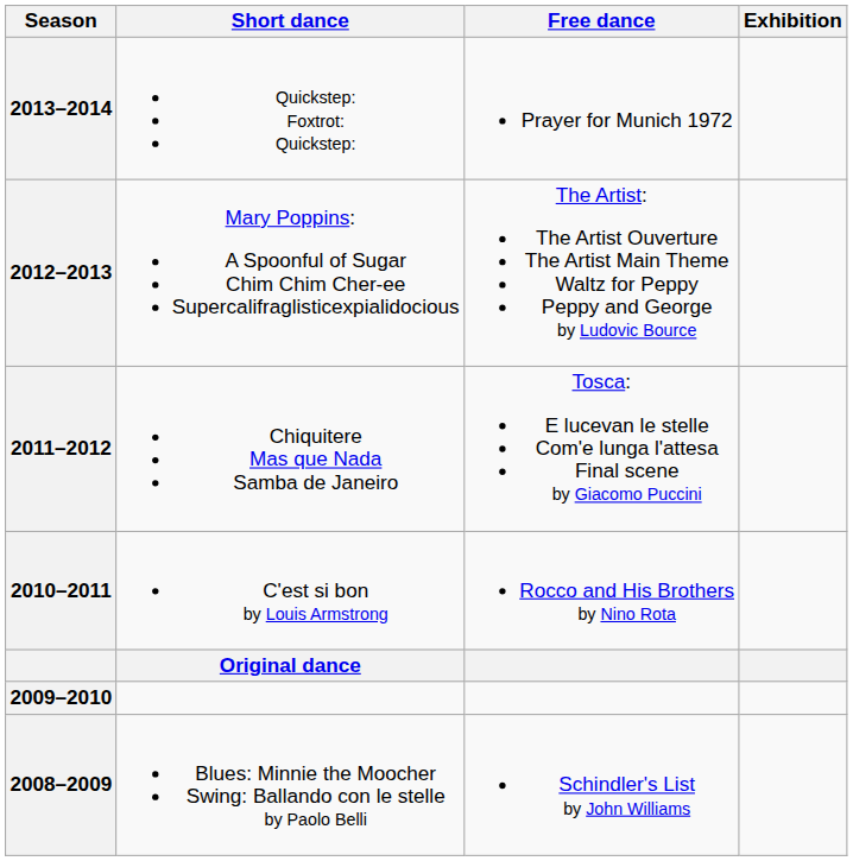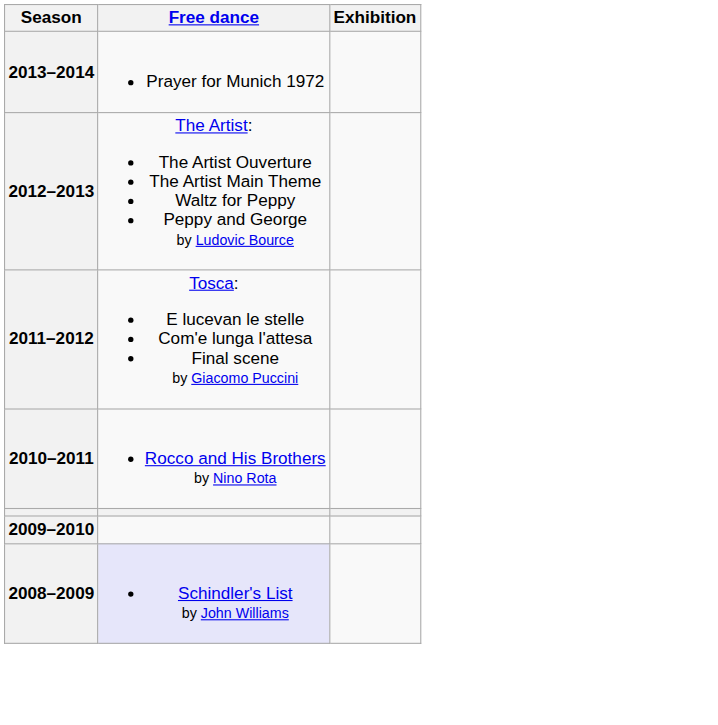- column: Short dance | Quickstep: Foxtrot: Quickstep: | Mary Poppins: A Spoonful of Sugar Chim Chim Cher-ee Supercalifraglisticexpialidocious | Chiquitere Mas que Nada Samba de Janeiro | C'est si bon by Louis Armstrong | Original dance | Blues: Minnie the Moocher Swing: Ballando con le stelle by Paolo Belli
2008–2009 | Free dance: no background -> lavender background
